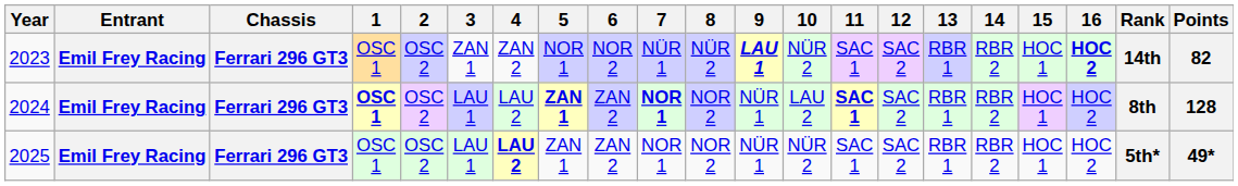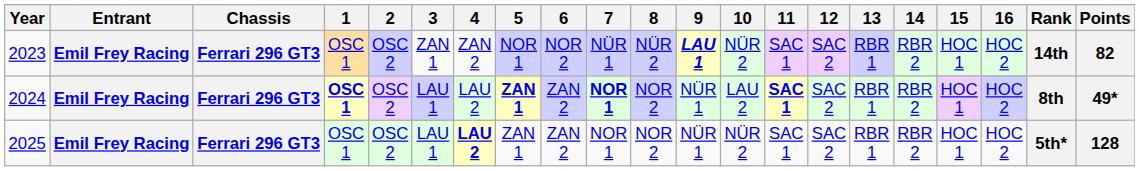2023 | 16: bold -> normal
2024 | Points: 128 -> 49*
2025 | Points: 49* -> 128
